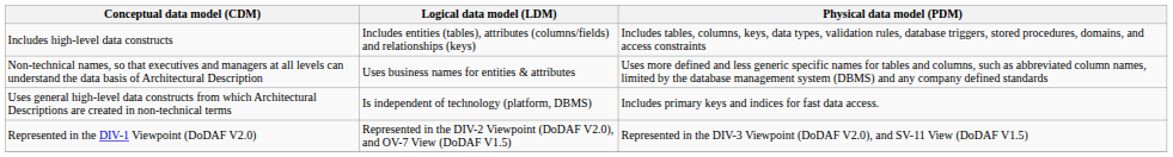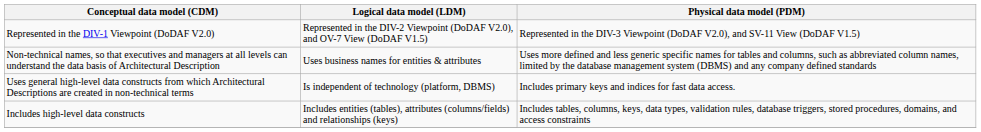rows swapped: Includes high-level data constructs <-> Represented in the DIV-1 Viewpoint (DoDAF V2.0)
